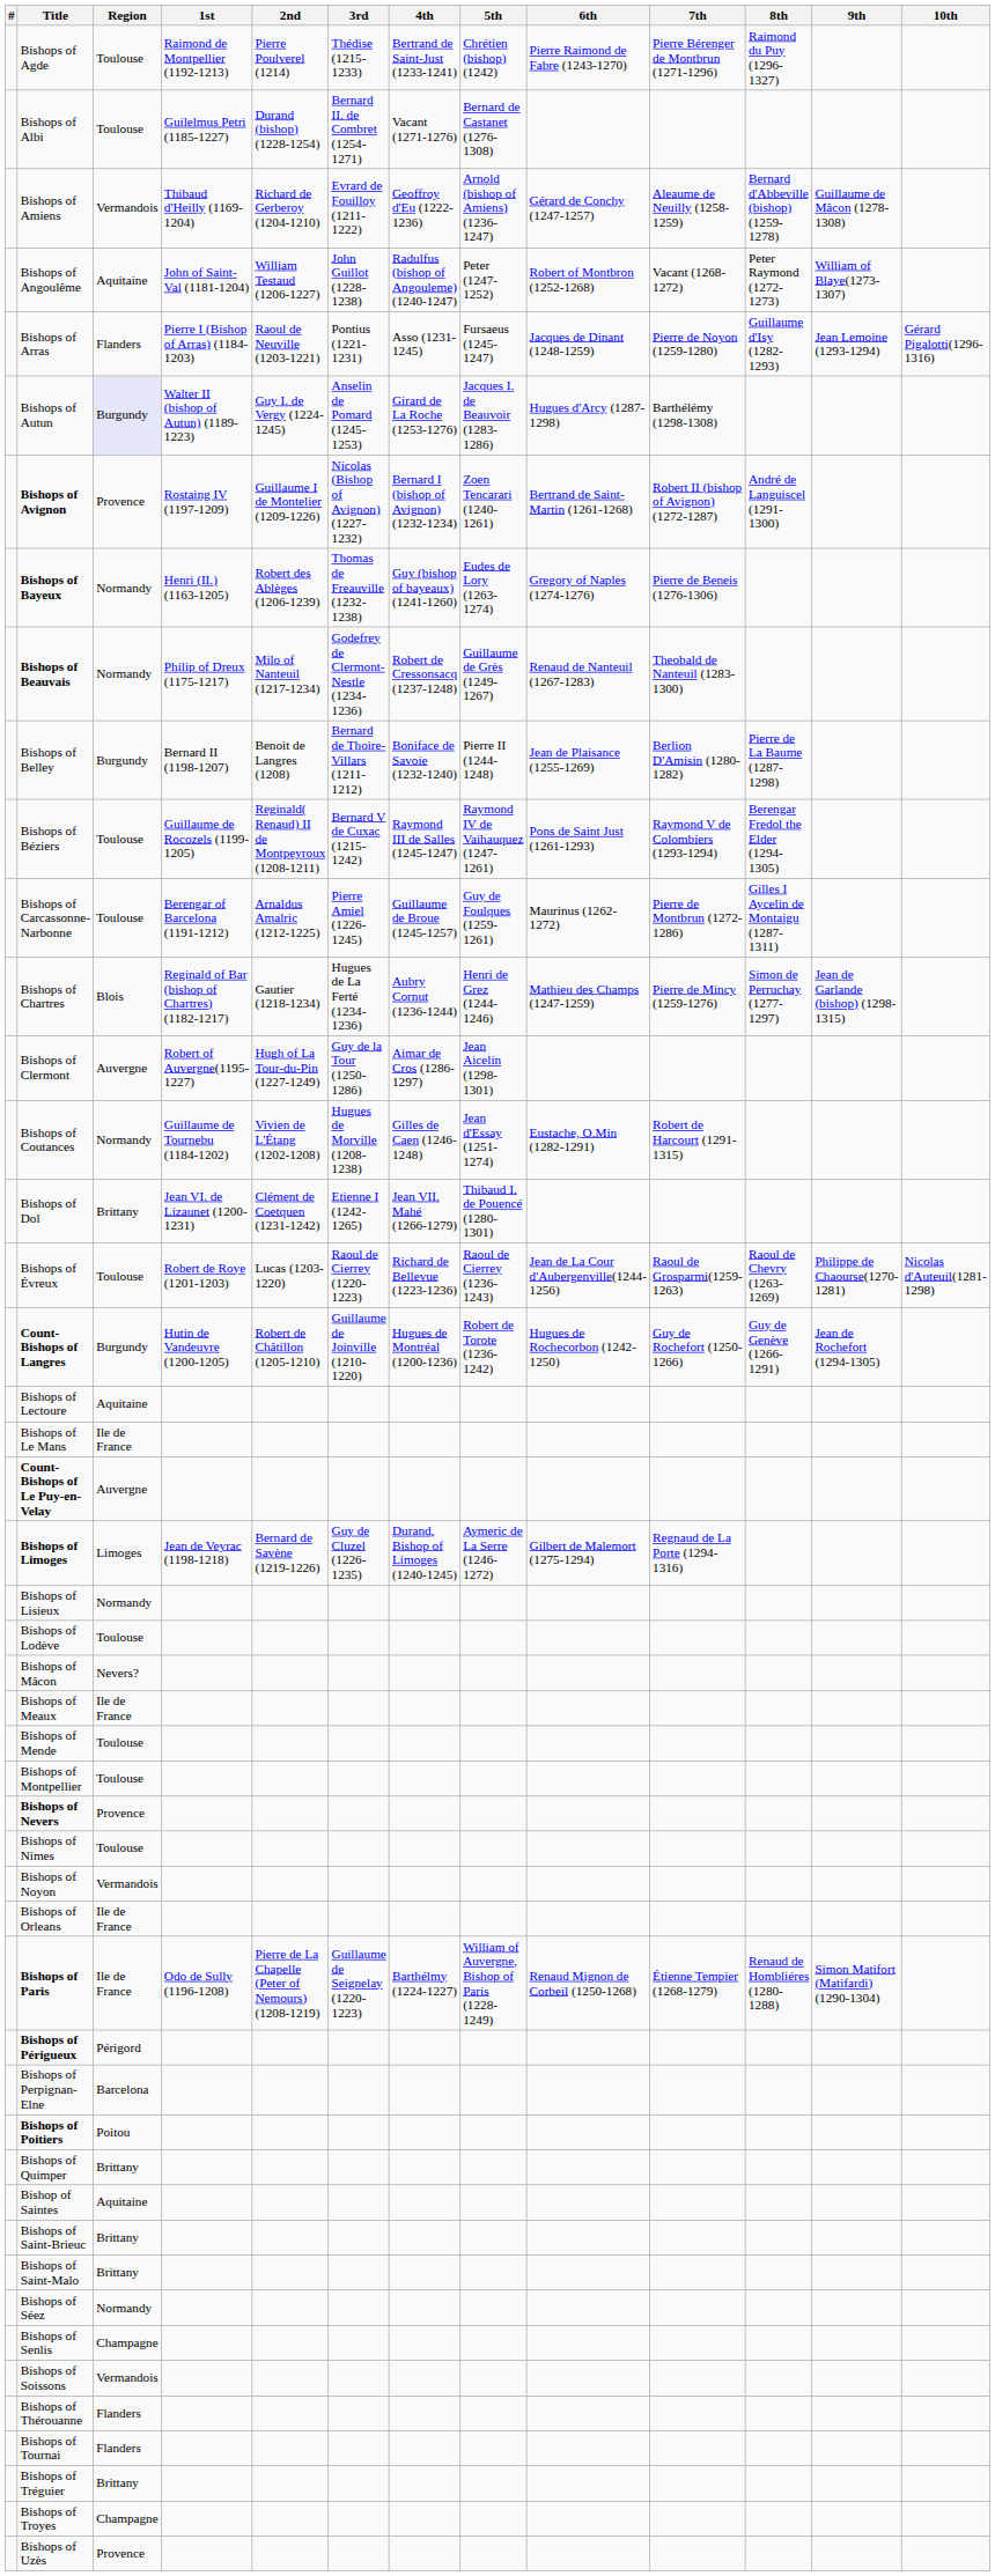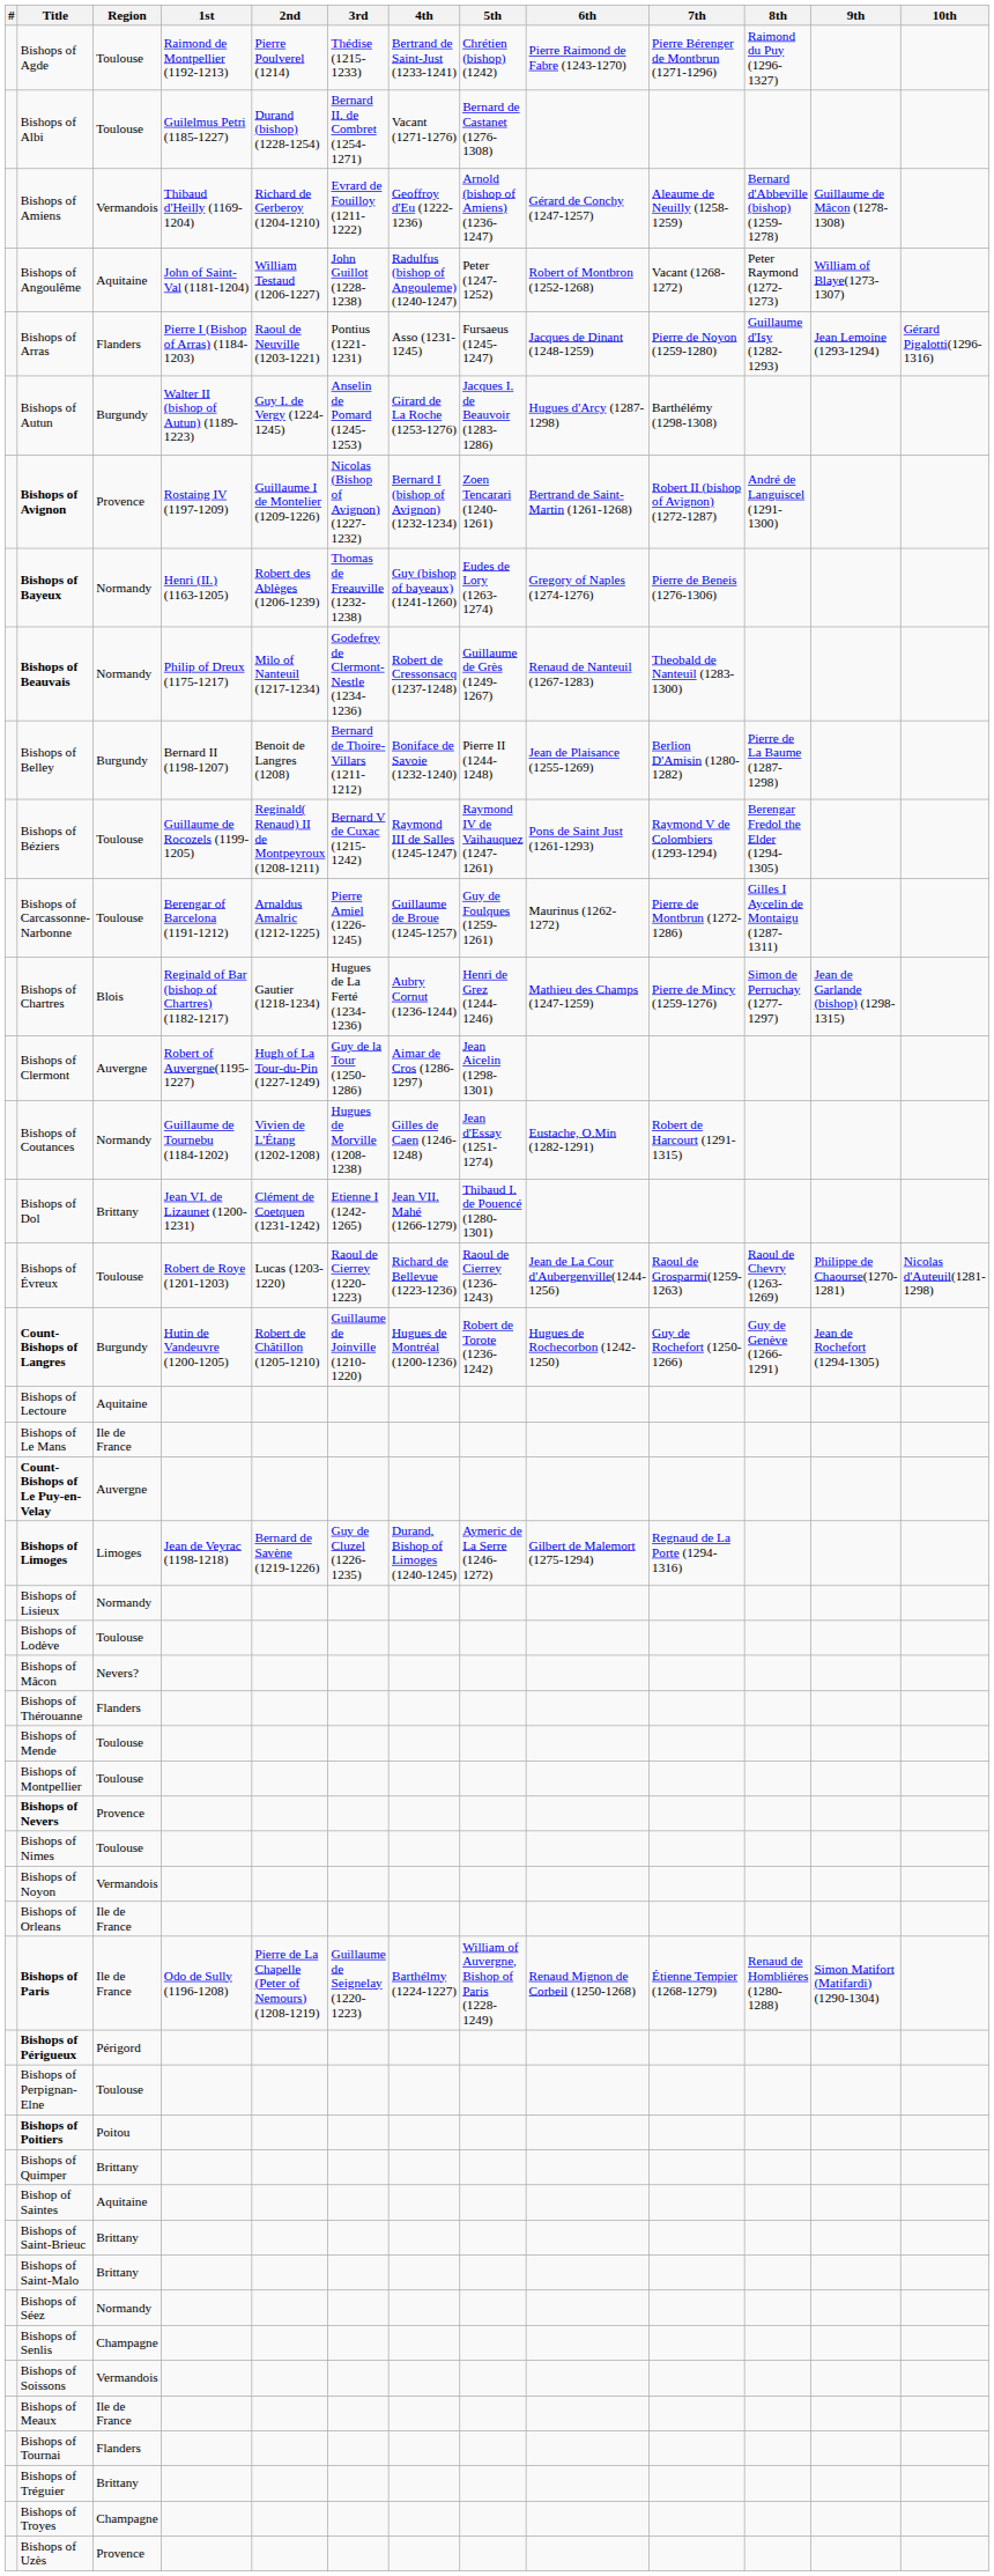Bishops of Autun | Region: lavender background -> no background
rows swapped: Bishops of Meaux <-> Bishops of Thérouanne
Bishops of Perpignan-Elne | Region: Barcelona -> Toulouse
